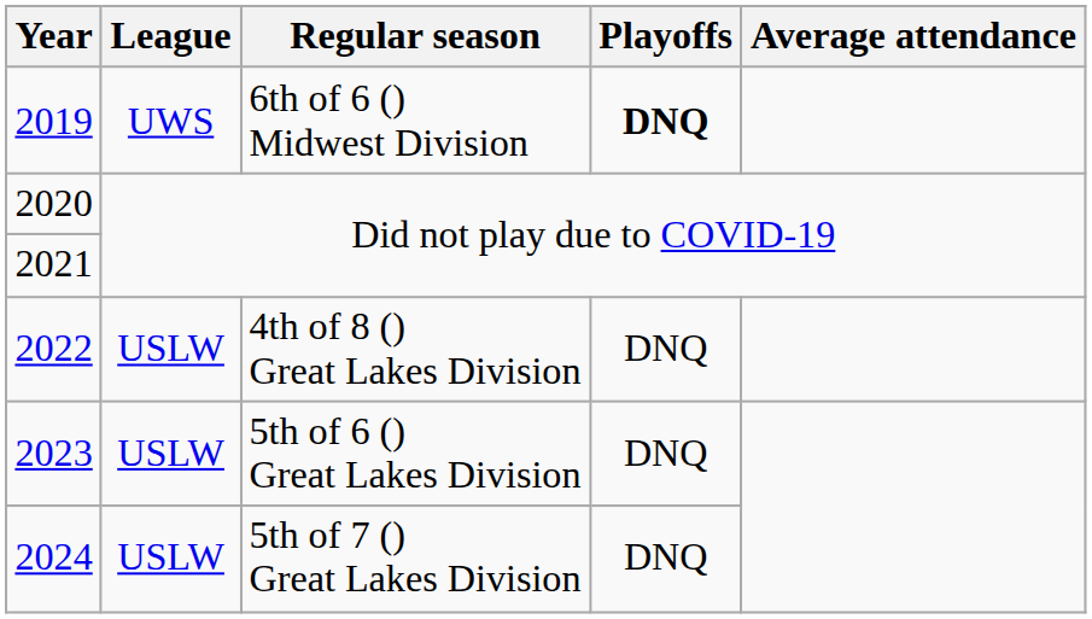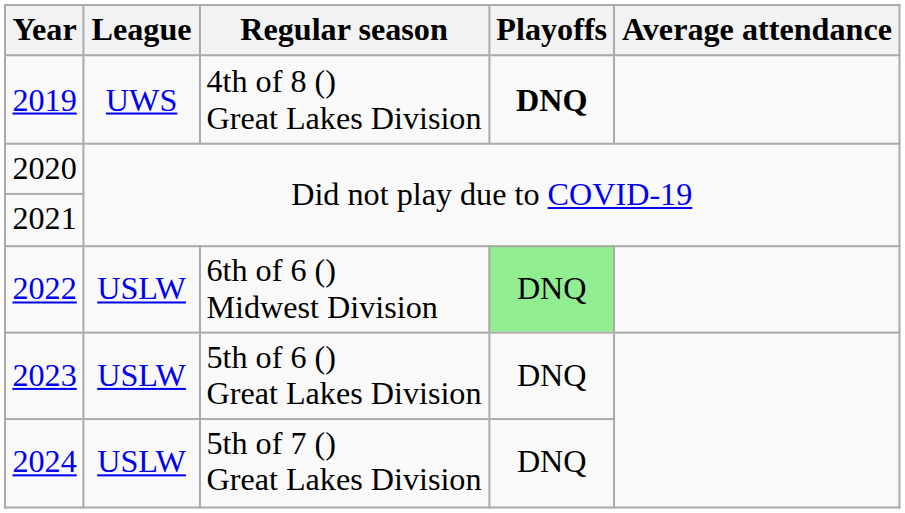2019 | Regular season: 6th of 6 () Midwest Division -> 4th of 8 () Great Lakes Division
2022 | Regular season: 4th of 8 () Great Lakes Division -> 6th of 6 () Midwest Division
2022 | Playoffs: no background -> lightgreen background
